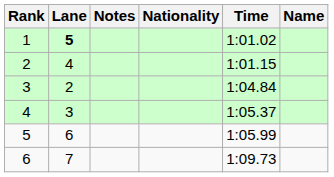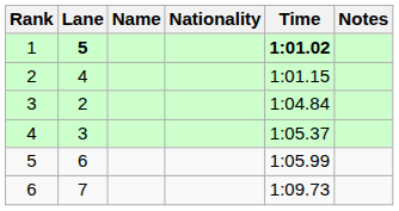columns swapped: Name <-> Notes
1 | Time: normal -> bold
